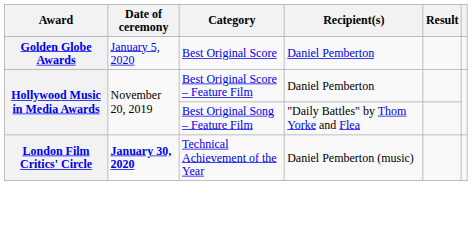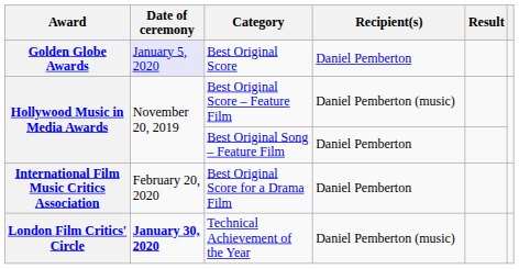Best Original Score | Date of ceremony: no background -> lavender background
Best Original Score – Feature Film | Recipient(s): Daniel Pemberton -> Daniel Pemberton (music)
Best Original Song – Feature Film | Recipient(s): "Daily Battles" by Thom Yorke and Flea -> Daniel Pemberton
+ row: International Film Music Critics Association | February 20, 2020 | Best Original Score for a Drama Film | Daniel Pemberton
